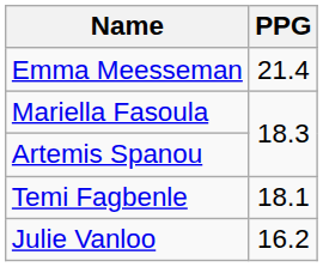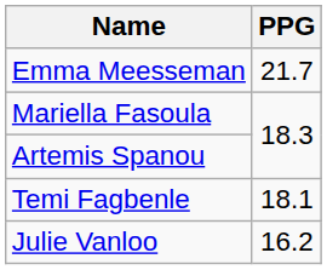Emma Meesseman | PPG: 21.4 -> 21.7
